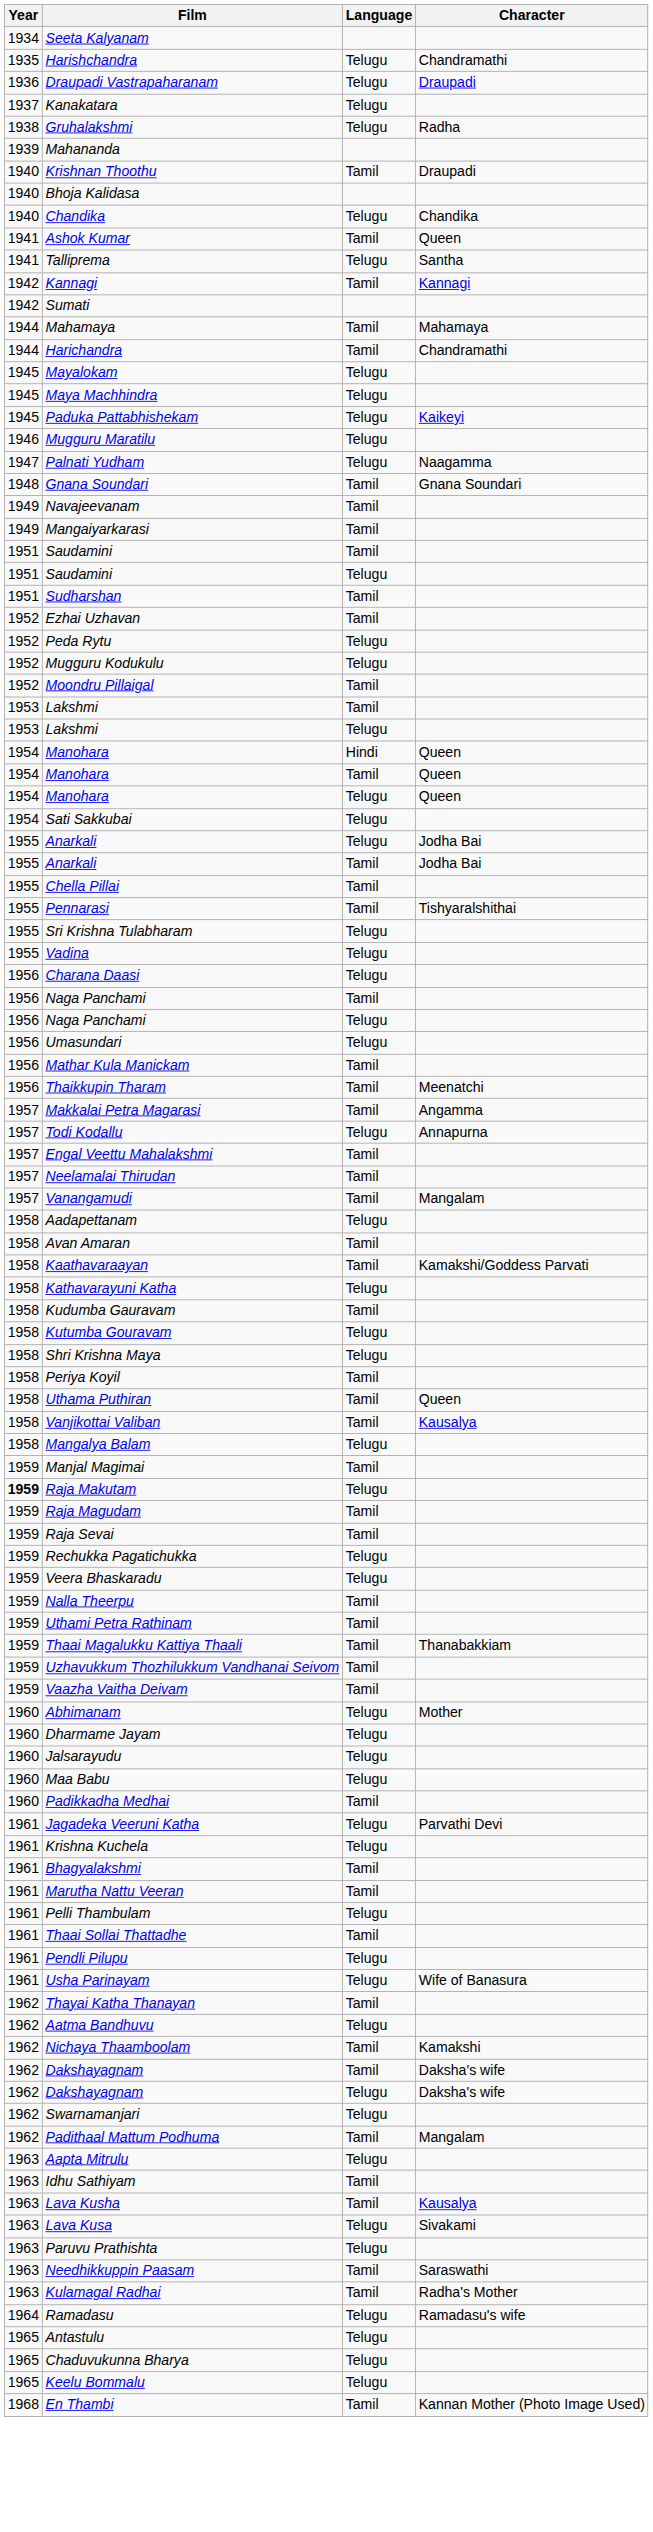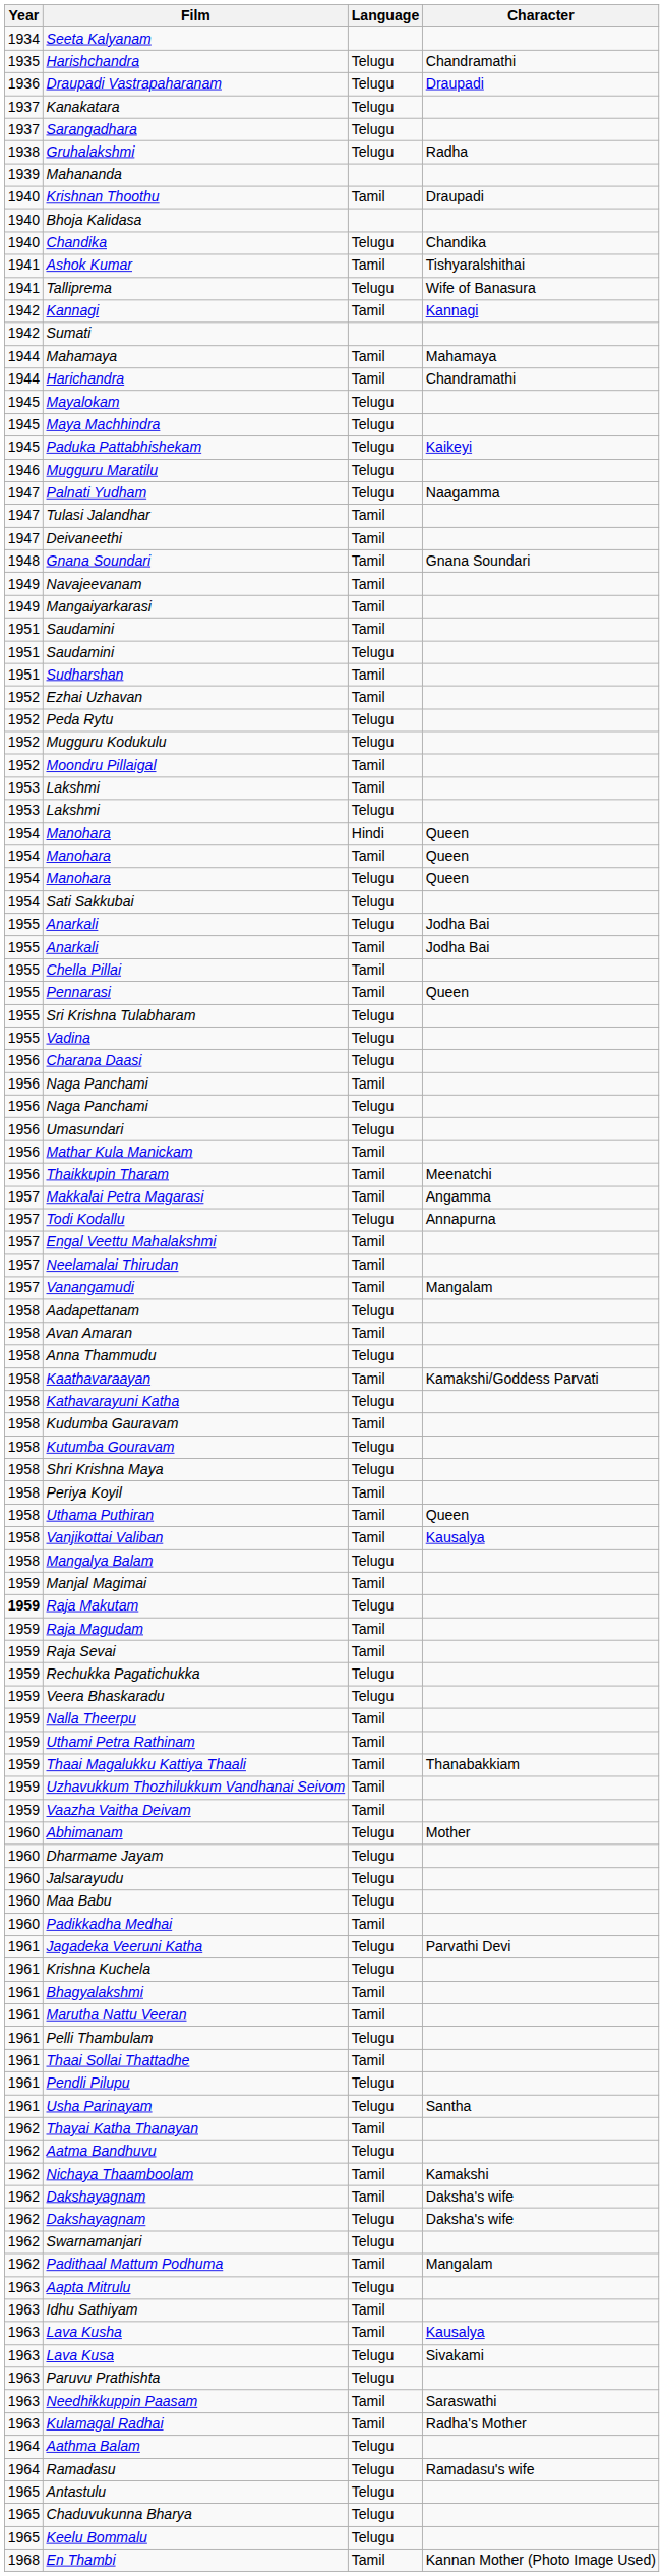+ row: 1937 | Sarangadhara | Telugu
Ashok Kumar | Character: Queen -> Tishyaralshithai
Talliprema | Character: Santha -> Wife of Banasura
+ row: 1947 | Tulasi Jalandhar | Tamil
+ row: 1947 | Deivaneethi | Tamil
Pennarasi | Character: Tishyaralshithai -> Queen
+ row: 1958 | Anna Thammudu | Telugu
Usha Parinayam | Character: Wife of Banasura -> Santha
+ row: 1964 | Aathma Balam | Telugu
